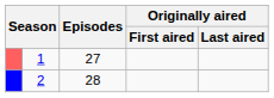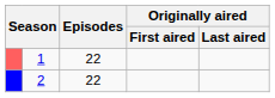1 | Episodes: 27 -> 22
2 | Episodes: 28 -> 22
